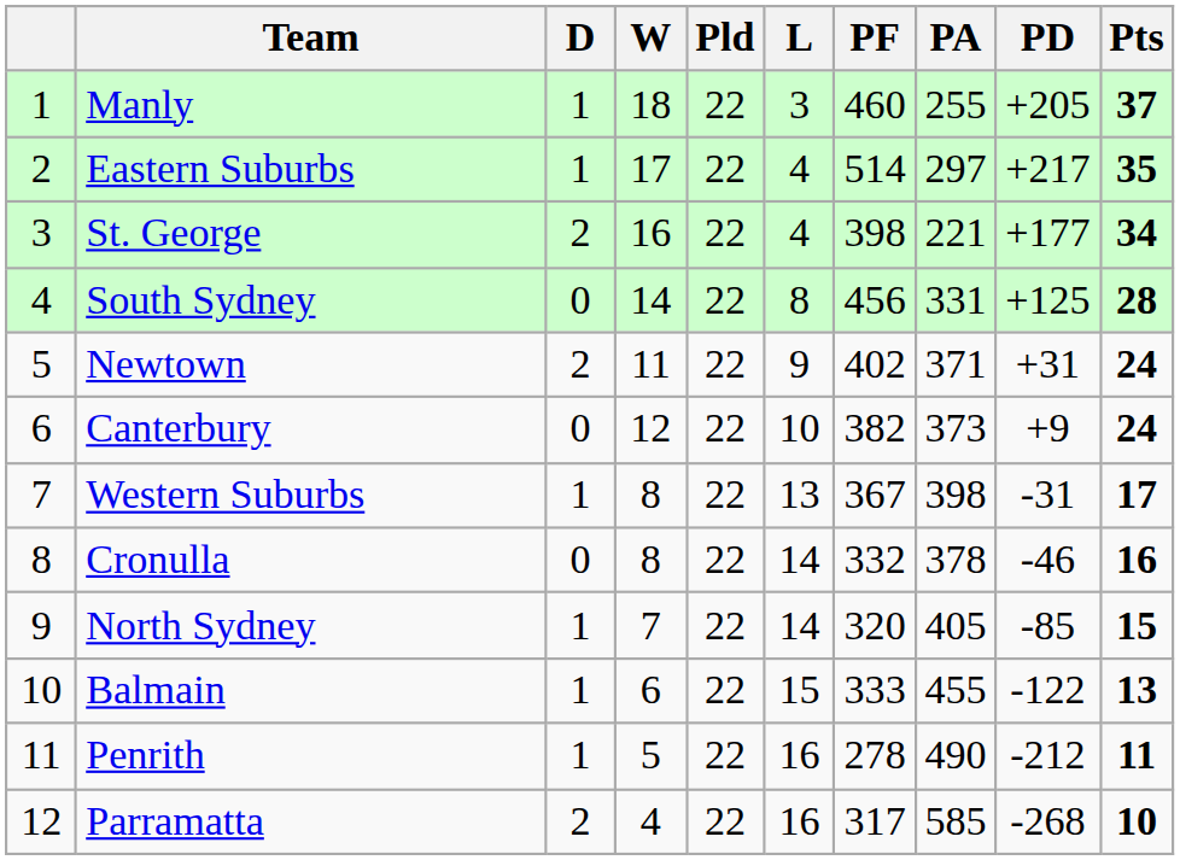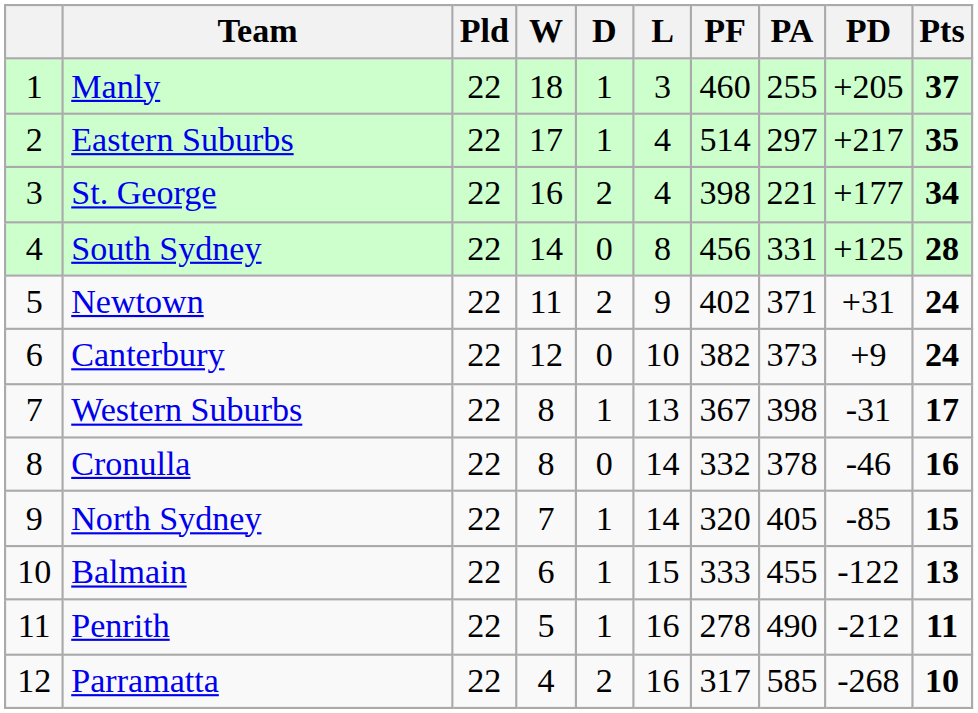columns swapped: Pld <-> D
